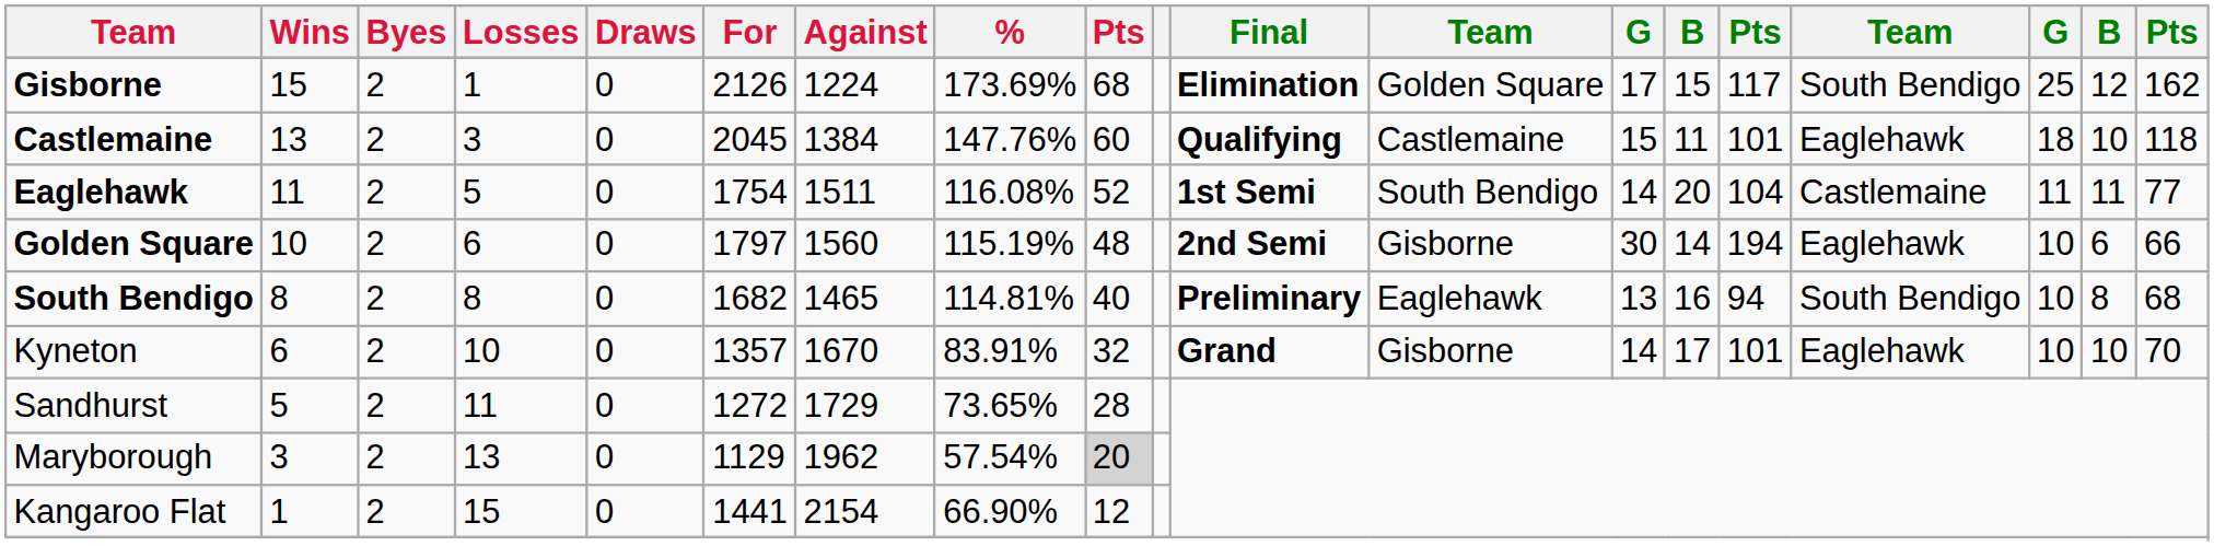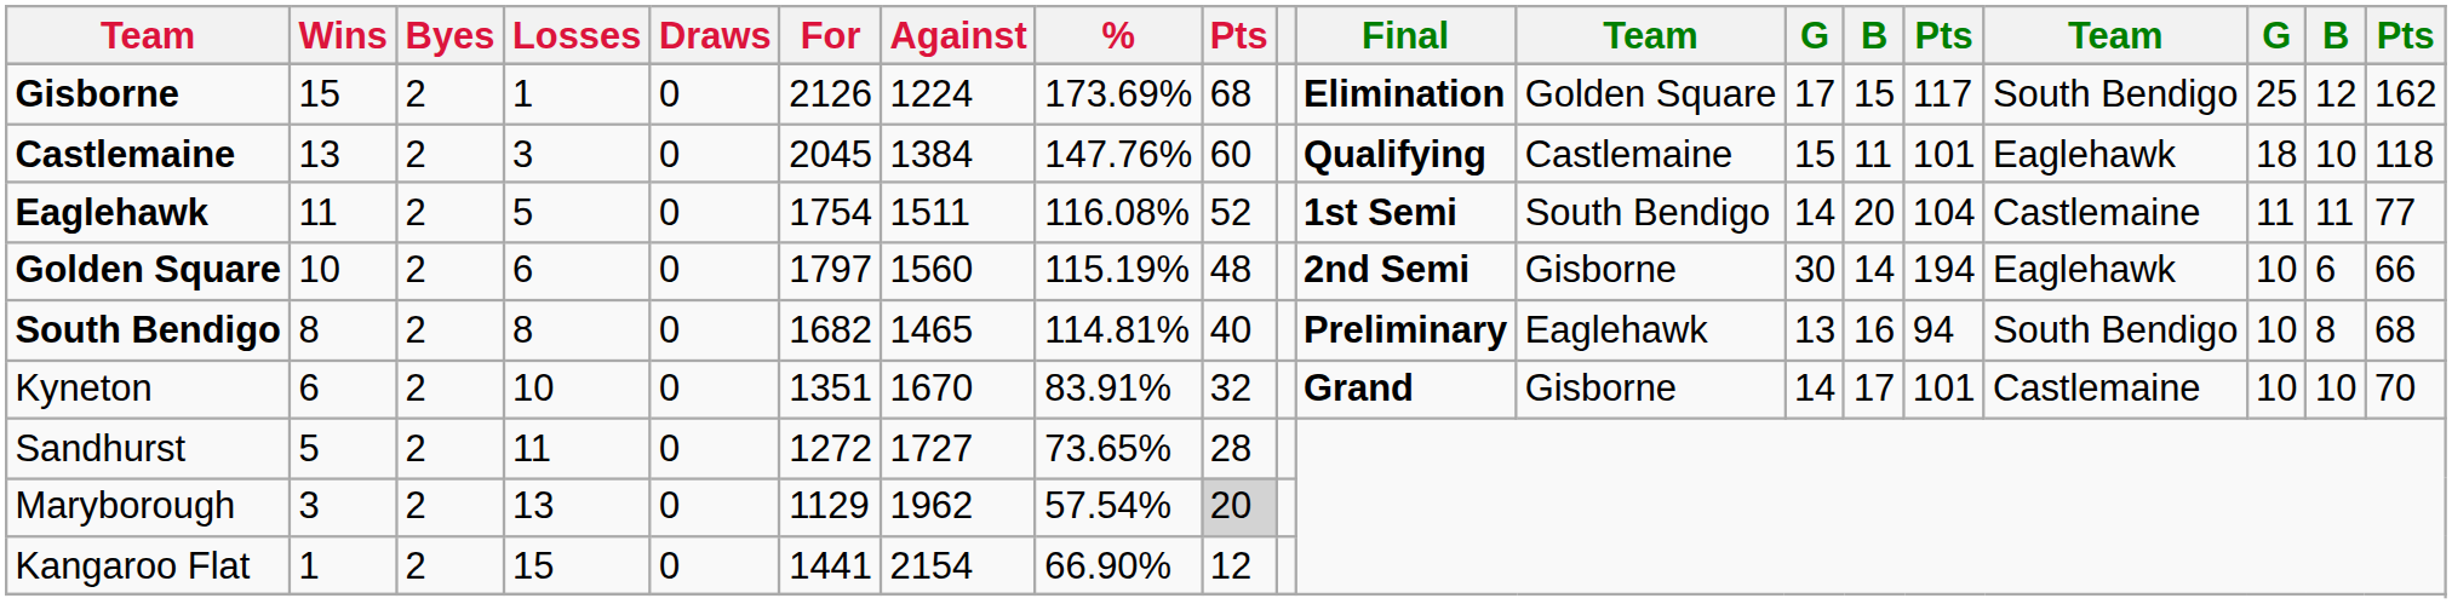Kyneton | For: 1357 -> 1351
Kyneton | column 16: Eaglehawk -> Castlemaine
Sandhurst | Against: 1729 -> 1727
